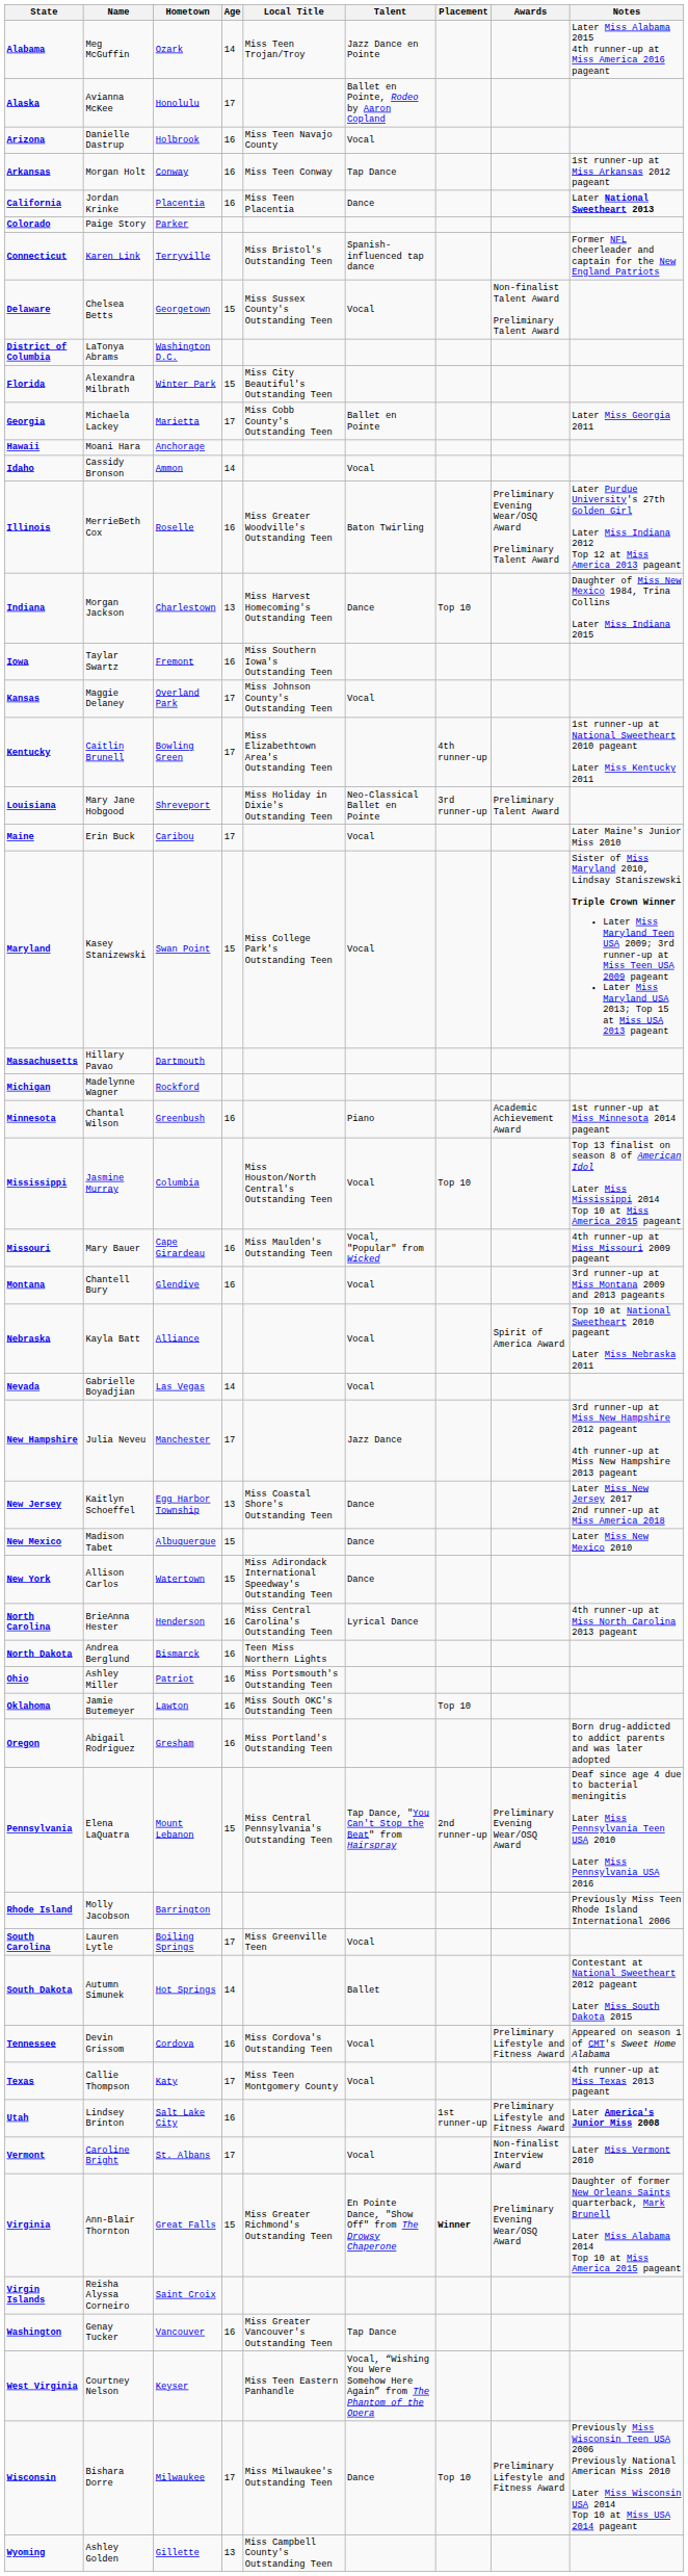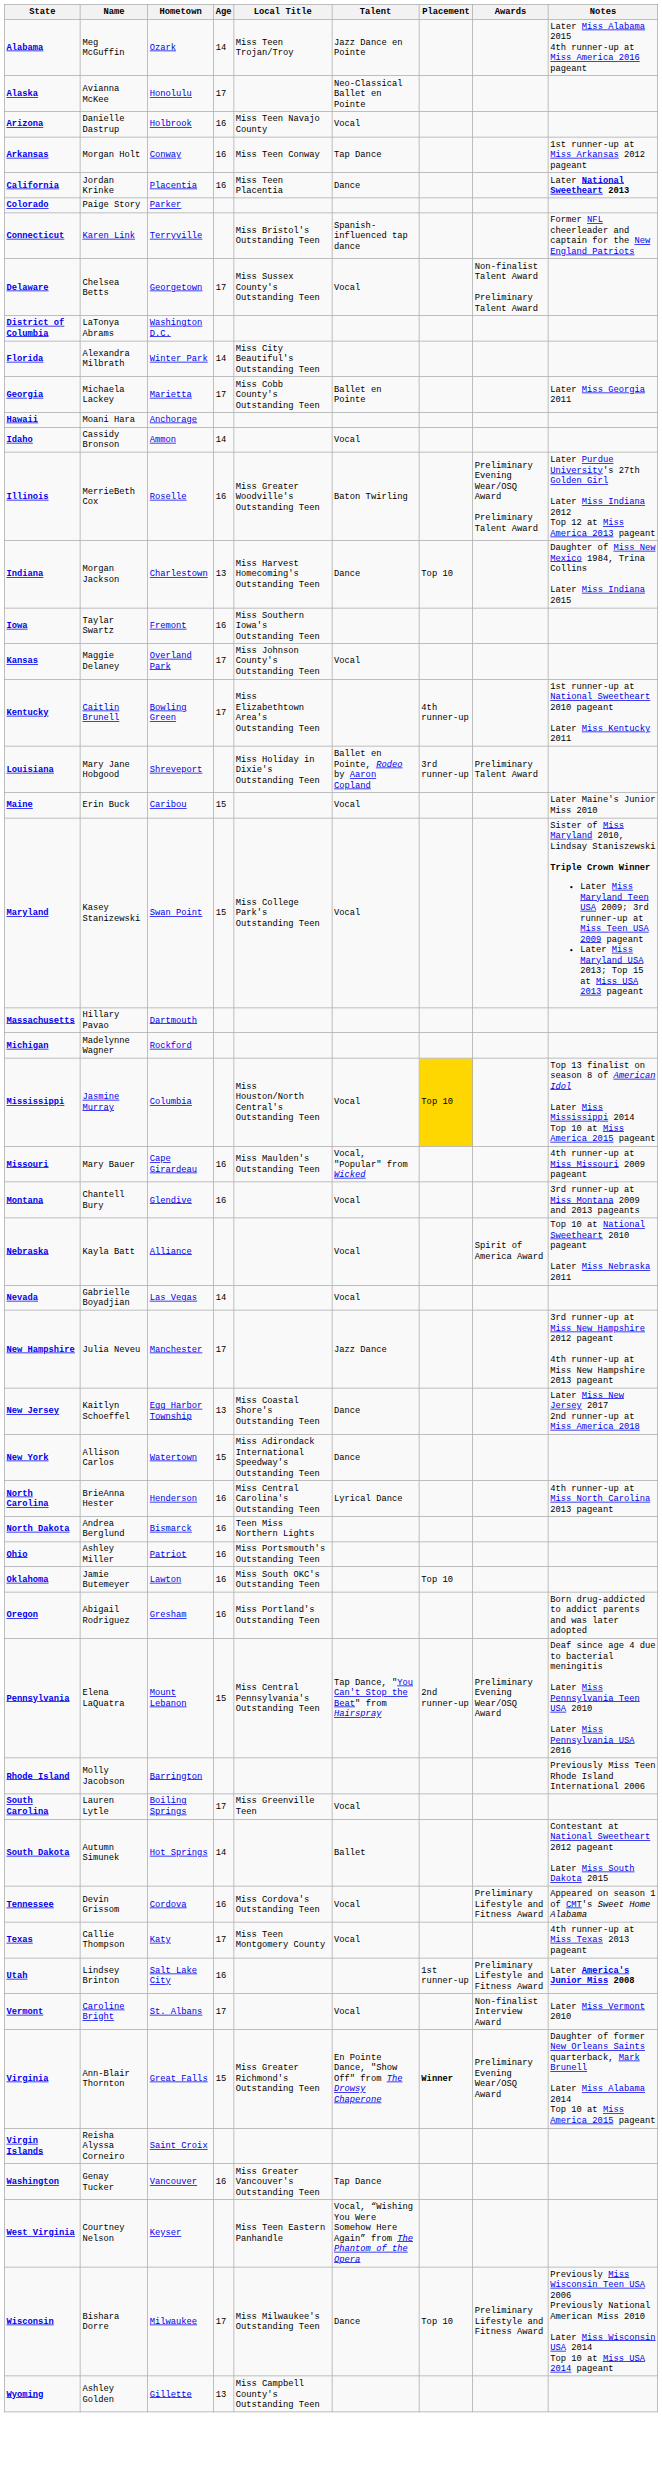Alaska | Talent: Ballet en Pointe, Rodeo by Aaron Copland -> Neo-Classical Ballet en Pointe
Delaware | Age: 15 -> 17
Florida | Age: 15 -> 14
Louisiana | Talent: Neo-Classical Ballet en Pointe -> Ballet en Pointe, Rodeo by Aaron Copland
Maine | Age: 17 -> 15
- row: Minnesota | Chantal Wilson | Greenbush | 16 | Piano | Academic Achievement Award | 1st runner-up at Miss Minnesota 2014 pageant
Mississippi | Placement: no background -> gold background
- row: New Mexico | Madison Tabet | Albuquerque | 15 | Dance | Later Miss New Mexico 2010
